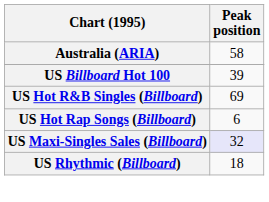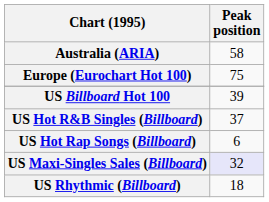+ row: Europe (Eurochart Hot 100) | 75
US Hot R&B Singles (Billboard) | Peak position: 69 -> 37
